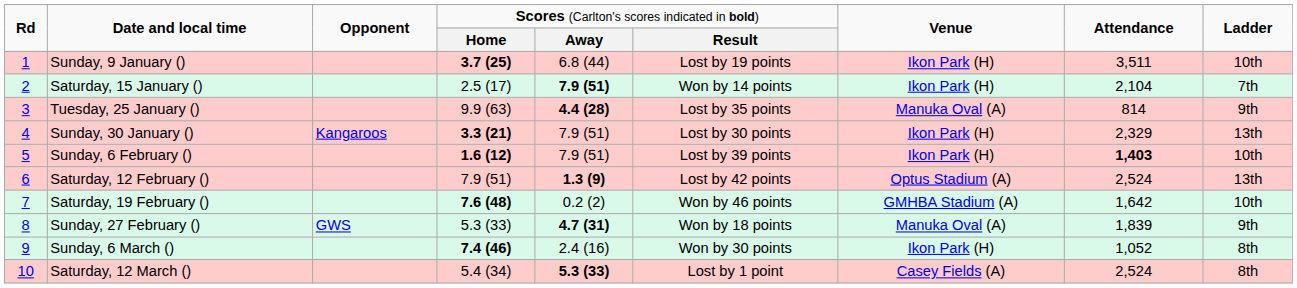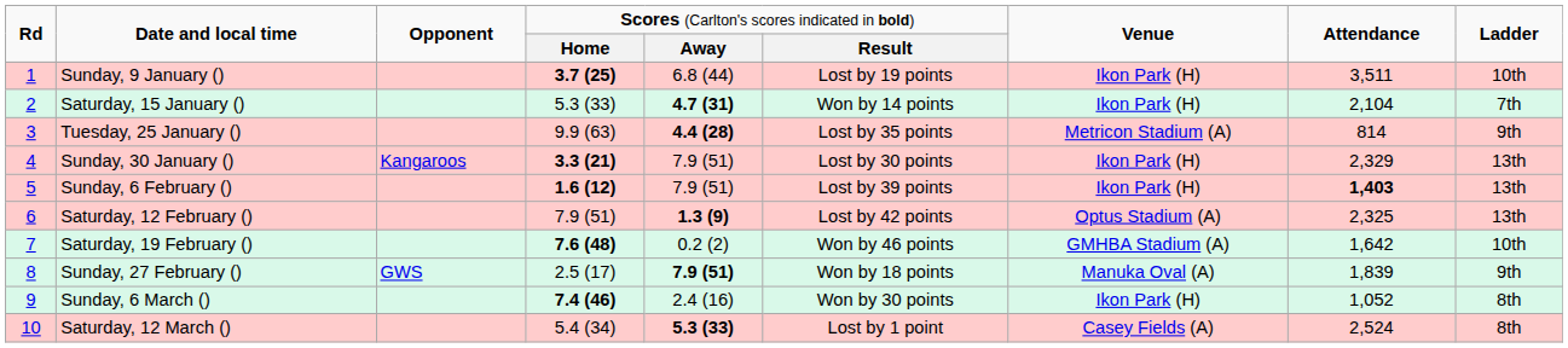Saturday, 15 January () | column 4: 2.5 (17) -> 5.3 (33)
Saturday, 15 January () | column 5: 7.9 (51) -> 4.7 (31)
Tuesday, 25 January () | column 7: Manuka Oval (A) -> Metricon Stadium (A)
Sunday, 6 February () | column 9: 10th -> 13th
Saturday, 12 February () | column 8: 2,524 -> 2,325
Sunday, 27 February () | column 4: 5.3 (33) -> 2.5 (17)
Sunday, 27 February () | column 5: 4.7 (31) -> 7.9 (51)
